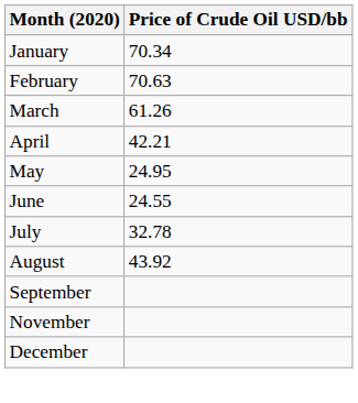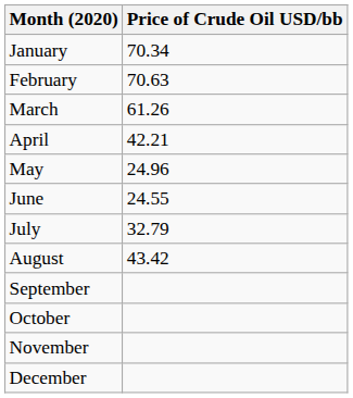May | Price of Crude Oil USD/bb: 24.95 -> 24.96
July | Price of Crude Oil USD/bb: 32.78 -> 32.79
August | Price of Crude Oil USD/bb: 43.92 -> 43.42
+ row: October
